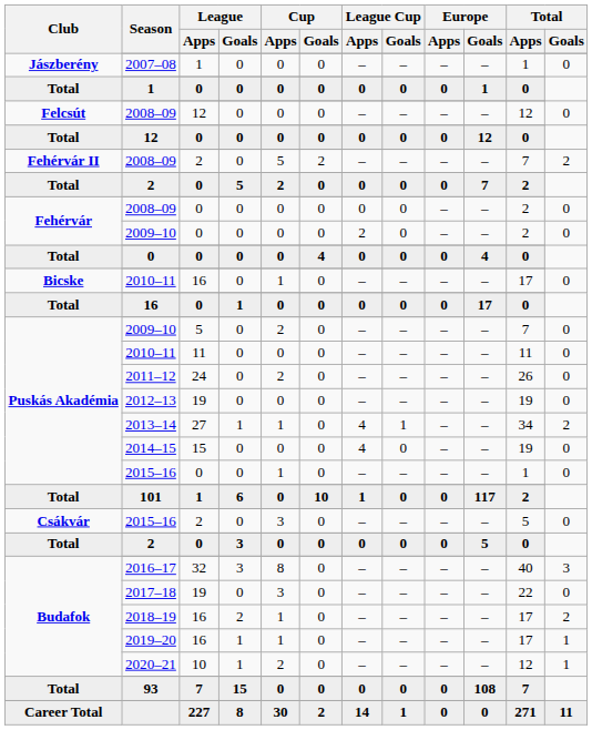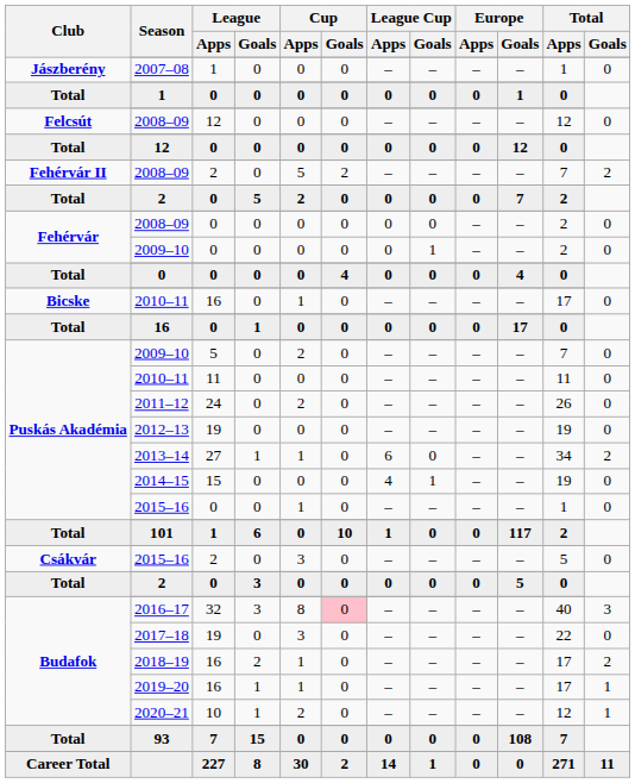Fehérvár / 2009–10 | League Cup / Apps: 2 -> 0
Fehérvár / 2009–10 | League Cup / Goals: 0 -> 1
2013–14 | League Cup / Apps: 4 -> 6
2013–14 | League Cup / Goals: 1 -> 0
2014–15 | League Cup / Goals: 0 -> 1
2016–17 | Cup / Goals: no background -> pink background
